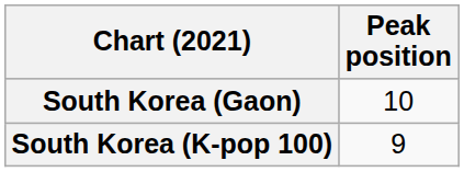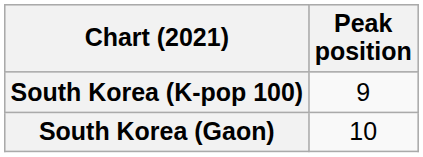rows swapped: South Korea (Gaon) <-> South Korea (K-pop 100)
